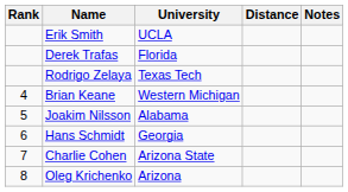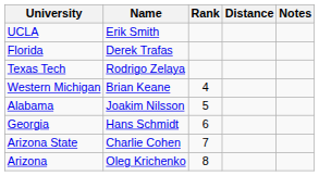columns swapped: Rank <-> University
